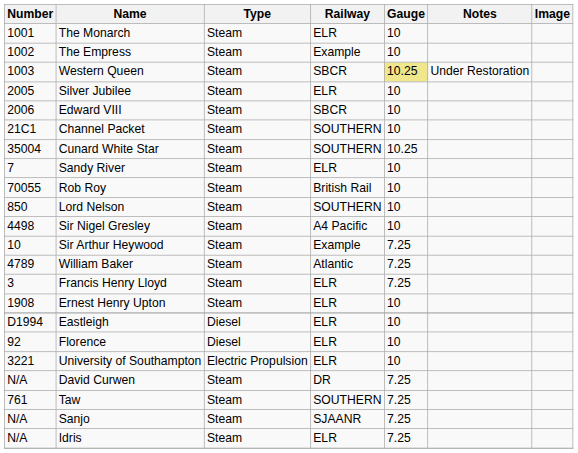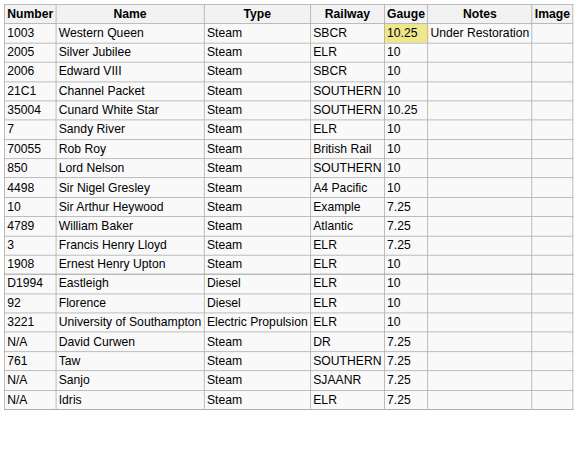- row: 1001 | The Monarch | Steam | ELR | 10
- row: 1002 | The Empress | Steam | Example | 10
